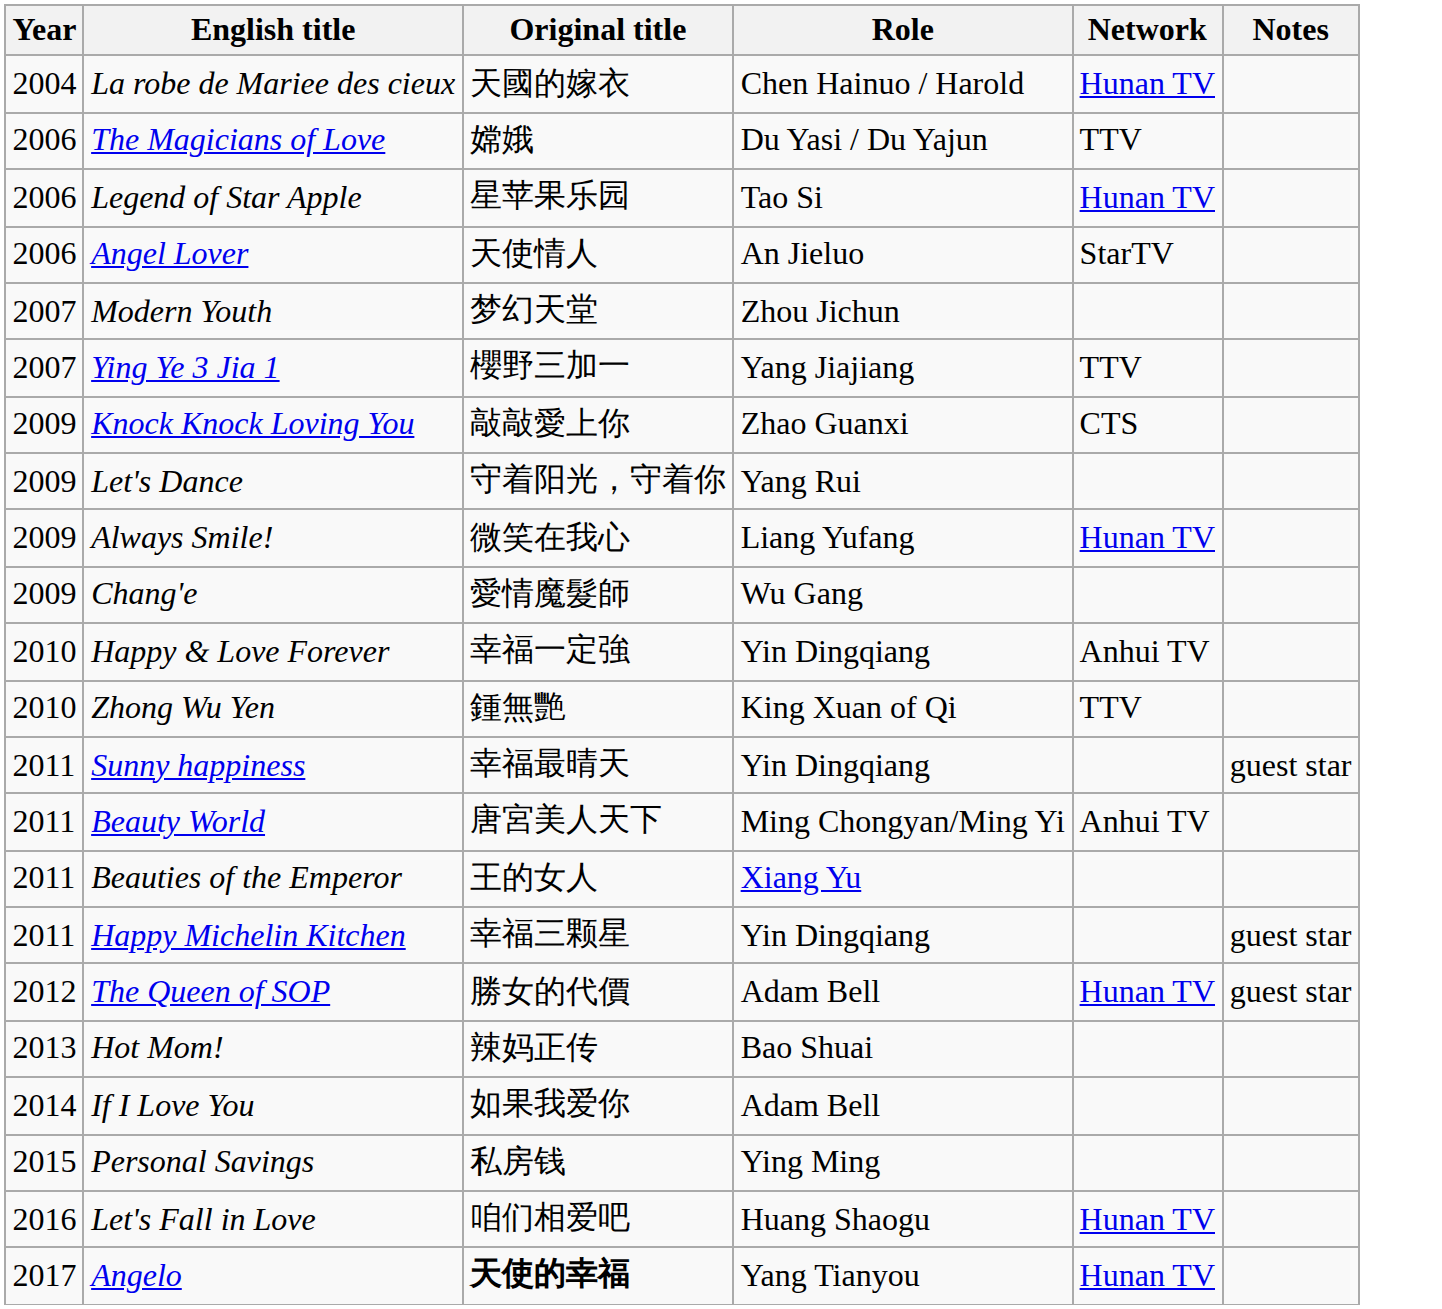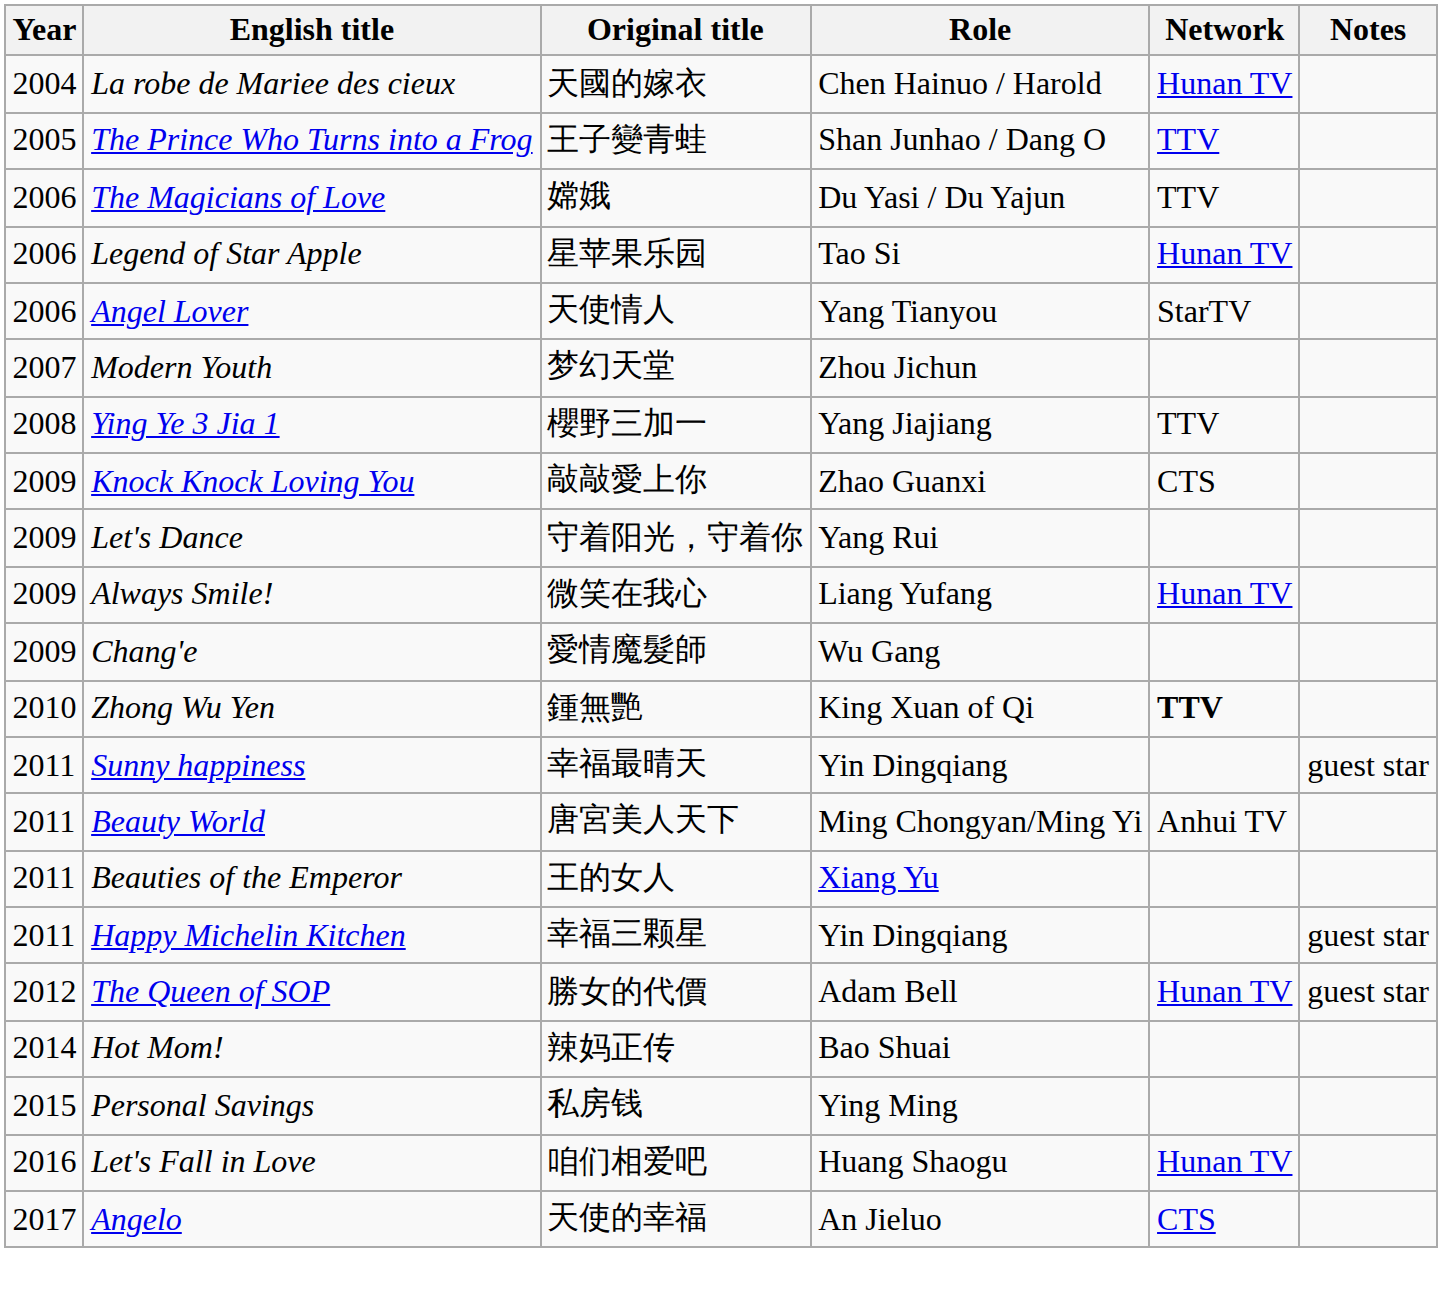+ row: 2005 | The Prince Who Turns into a Frog | 王子變青蛙 | Shan Junhao / Dang O | TTV
Angel Lover | Role: An Jieluo -> Yang Tianyou
Ying Ye 3 Jia 1 | Year: 2007 -> 2008
- row: 2010 | Happy & Love Forever | 幸福一定強 | Yin Dingqiang | Anhui TV
Zhong Wu Yen | Network: normal -> bold
Hot Mom! | Year: 2013 -> 2014
- row: 2014 | If I Love You | 如果我爱你 | Adam Bell
Angelo | Original title: bold -> normal
Angelo | Role: Yang Tianyou -> An Jieluo
Angelo | Network: Hunan TV -> CTS
